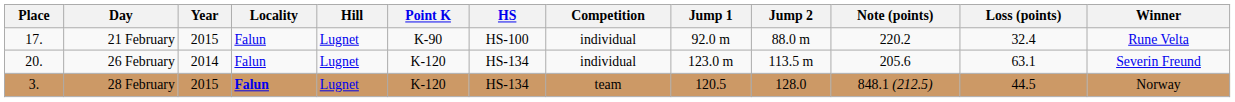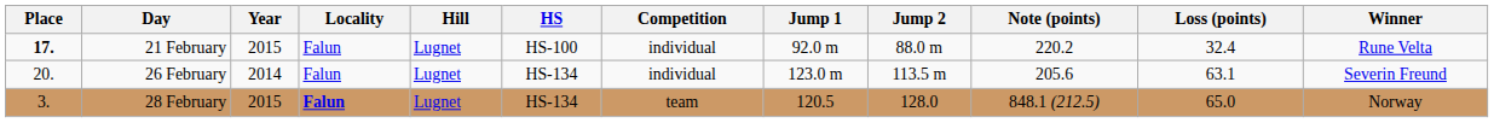- column: Point K | K-90 | K-120 | K-120
21 February | Place: normal -> bold
28 February | Loss (points): 44.5 -> 65.0
